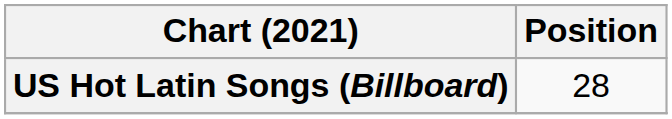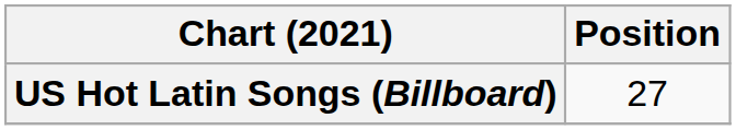US Hot Latin Songs (Billboard) | Position: 28 -> 27
